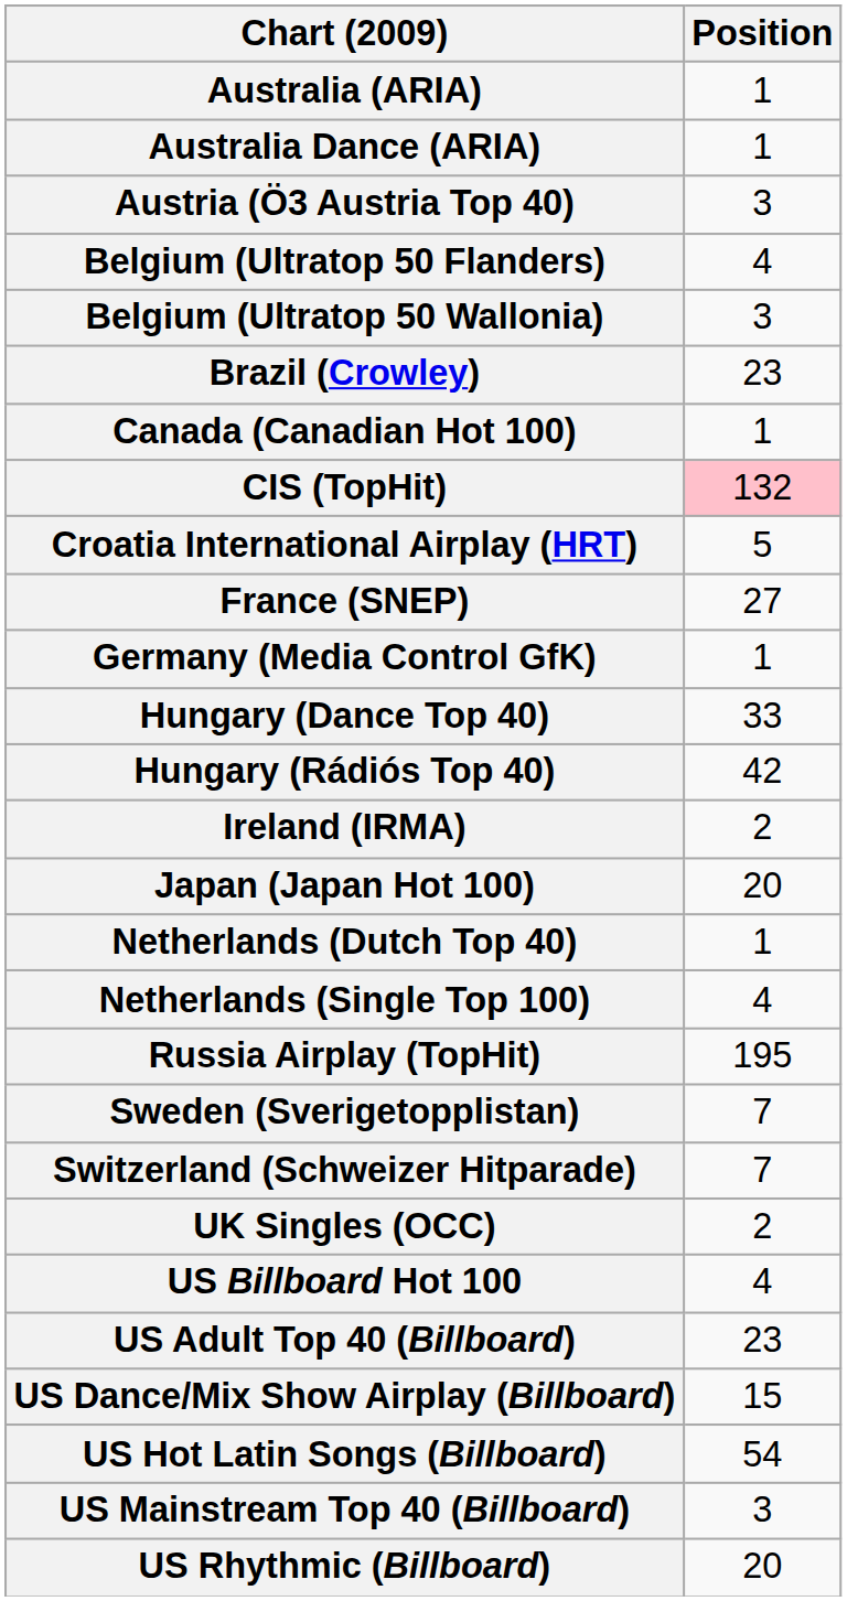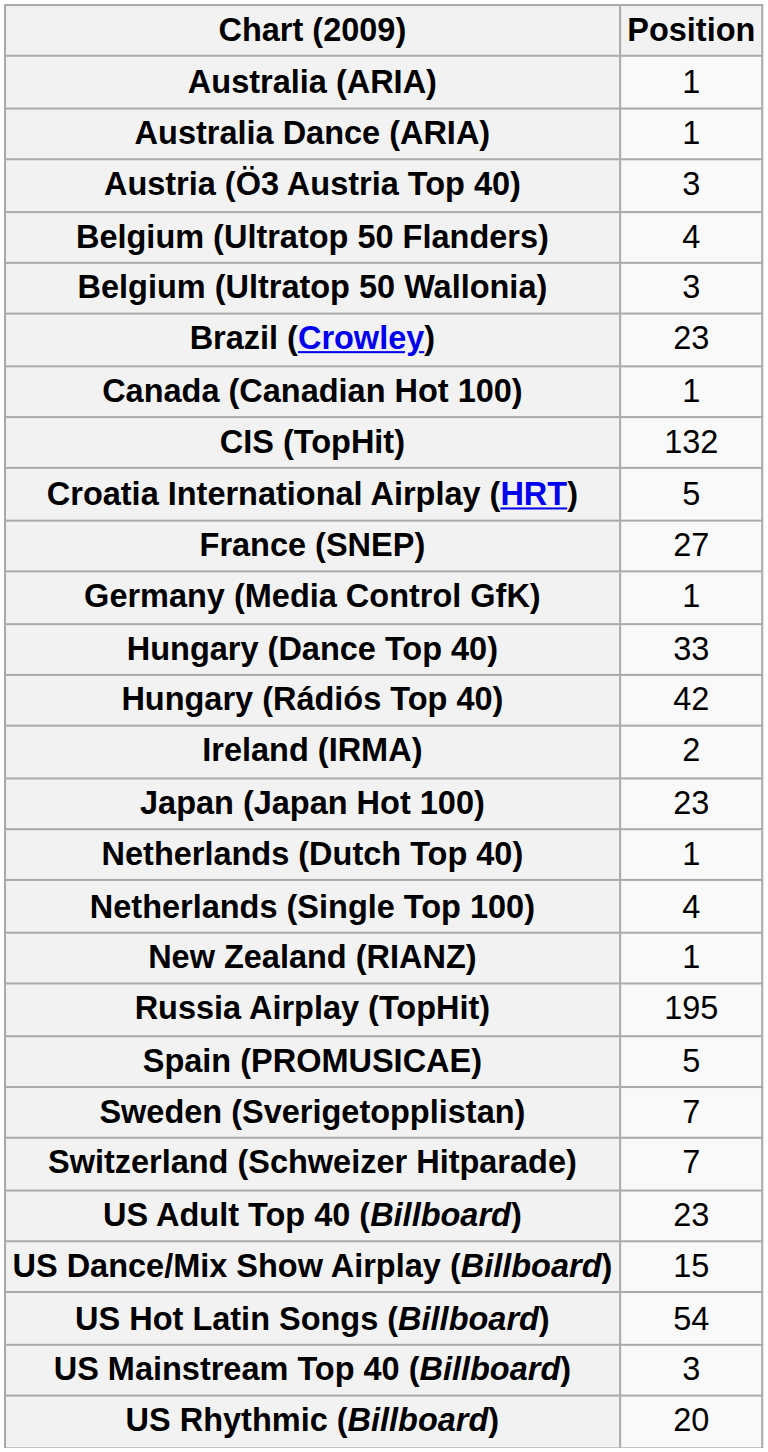CIS (TopHit) | Position: pink background -> no background
Japan (Japan Hot 100) | Position: 20 -> 23
+ row: New Zealand (RIANZ) | 1
+ row: Spain (PROMUSICAE) | 5
- row: UK Singles (OCC) | 2
- row: US Billboard Hot 100 | 4
